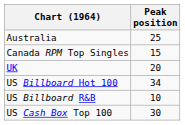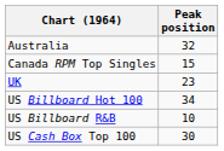Australia | Peak position: 25 -> 32
UK | Peak position: 20 -> 23
